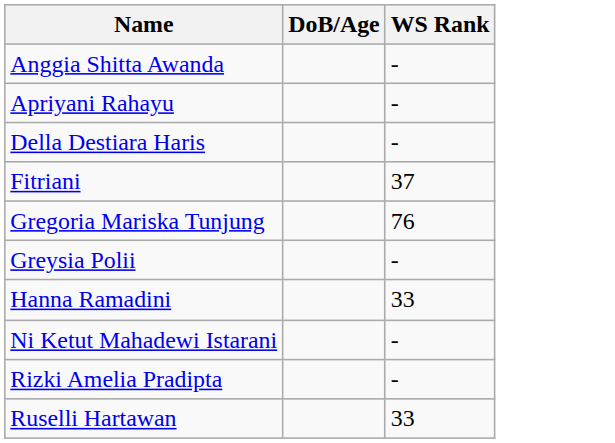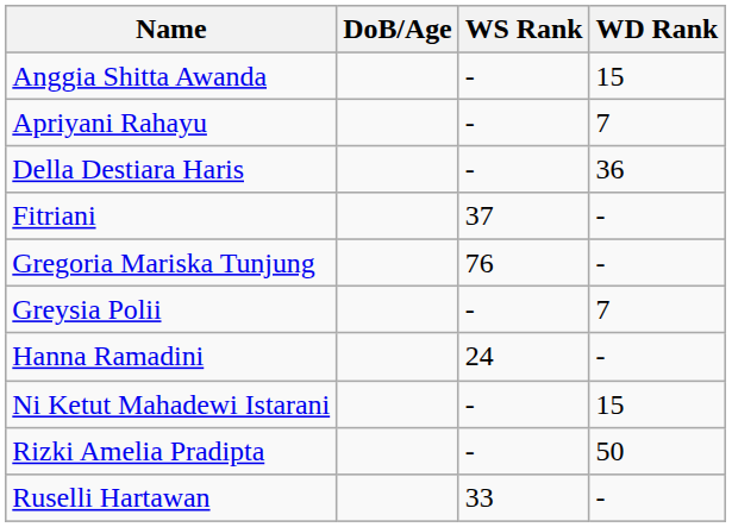+ column: WD Rank | 15 | 7 | 36 | - | - | 7 | - | 15 | 50 | -
Hanna Ramadini | WS Rank: 33 -> 24
